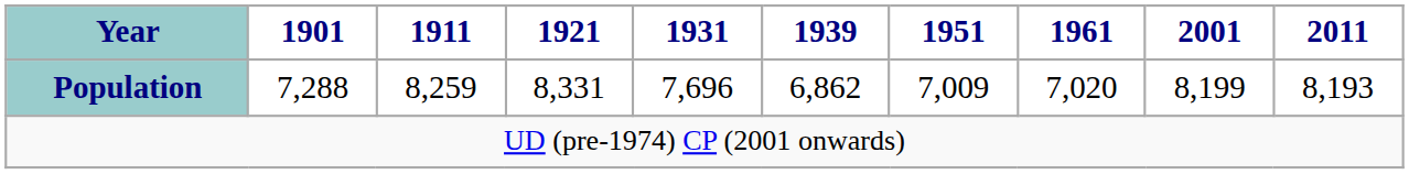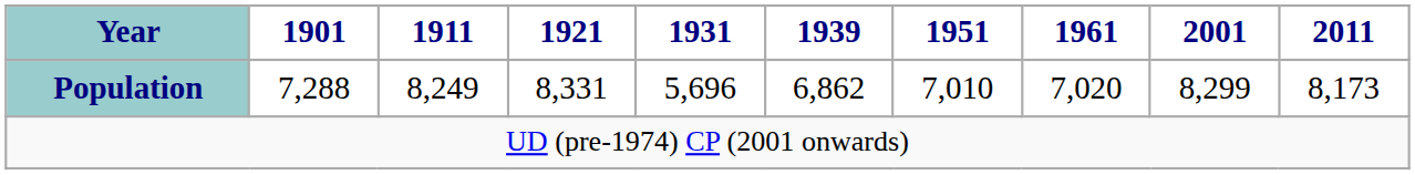Population | 1911: 8,259 -> 8,249
Population | 1931: 7,696 -> 5,696
Population | 1951: 7,009 -> 7,010
Population | 2001: 8,199 -> 8,299
Population | 2011: 8,193 -> 8,173
